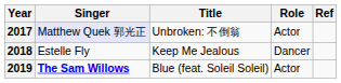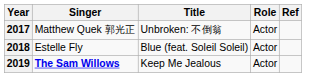2017 | Singer: lavender background -> no background
2018 | Title: Keep Me Jealous -> Blue (feat. Soleil Soleil)
2018 | Role: Dancer -> Actor
2019 | Title: Blue (feat. Soleil Soleil) -> Keep Me Jealous
